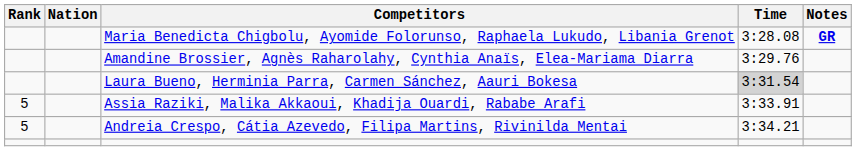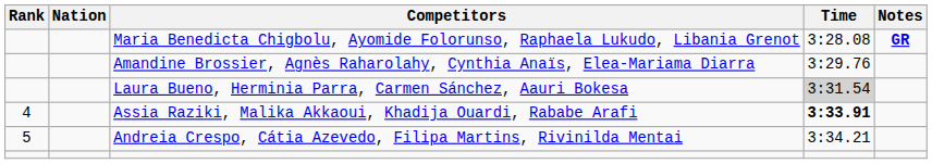Assia Raziki, Malika Akkaoui, Khadija Ouardi, Rababe Arafi | Rank: 5 -> 4
Assia Raziki, Malika Akkaoui, Khadija Ouardi, Rababe Arafi | Time: normal -> bold
